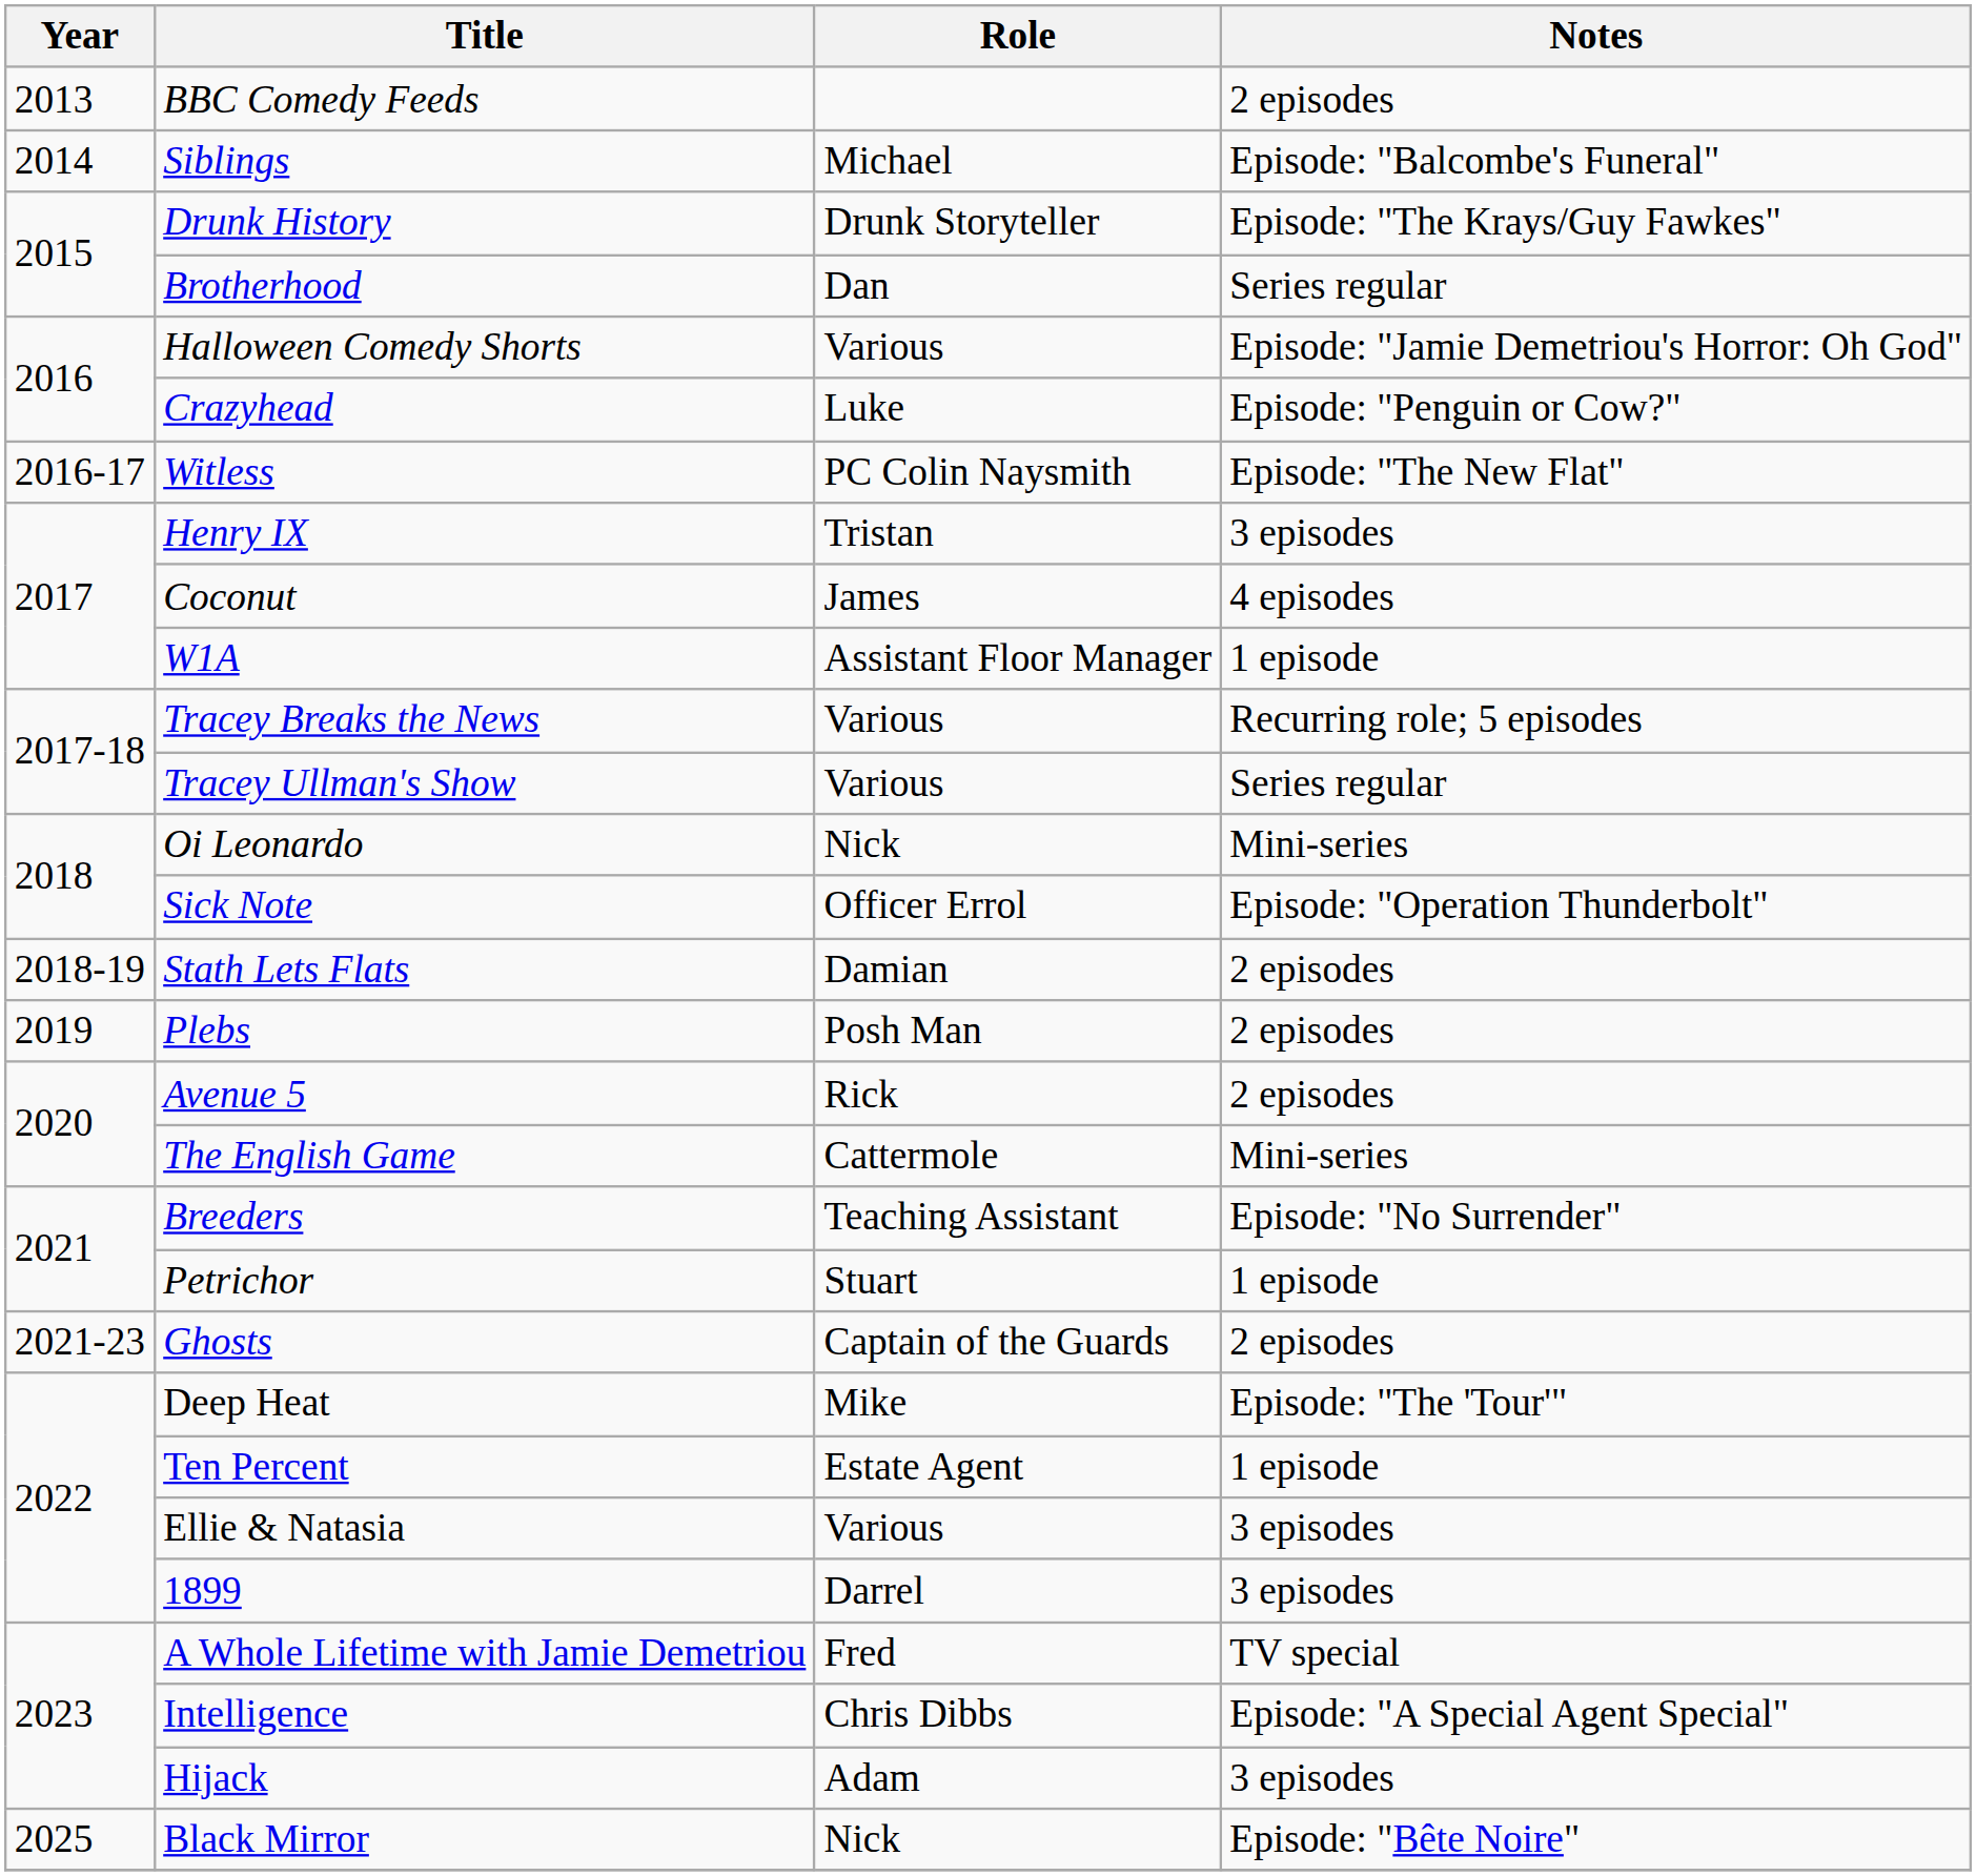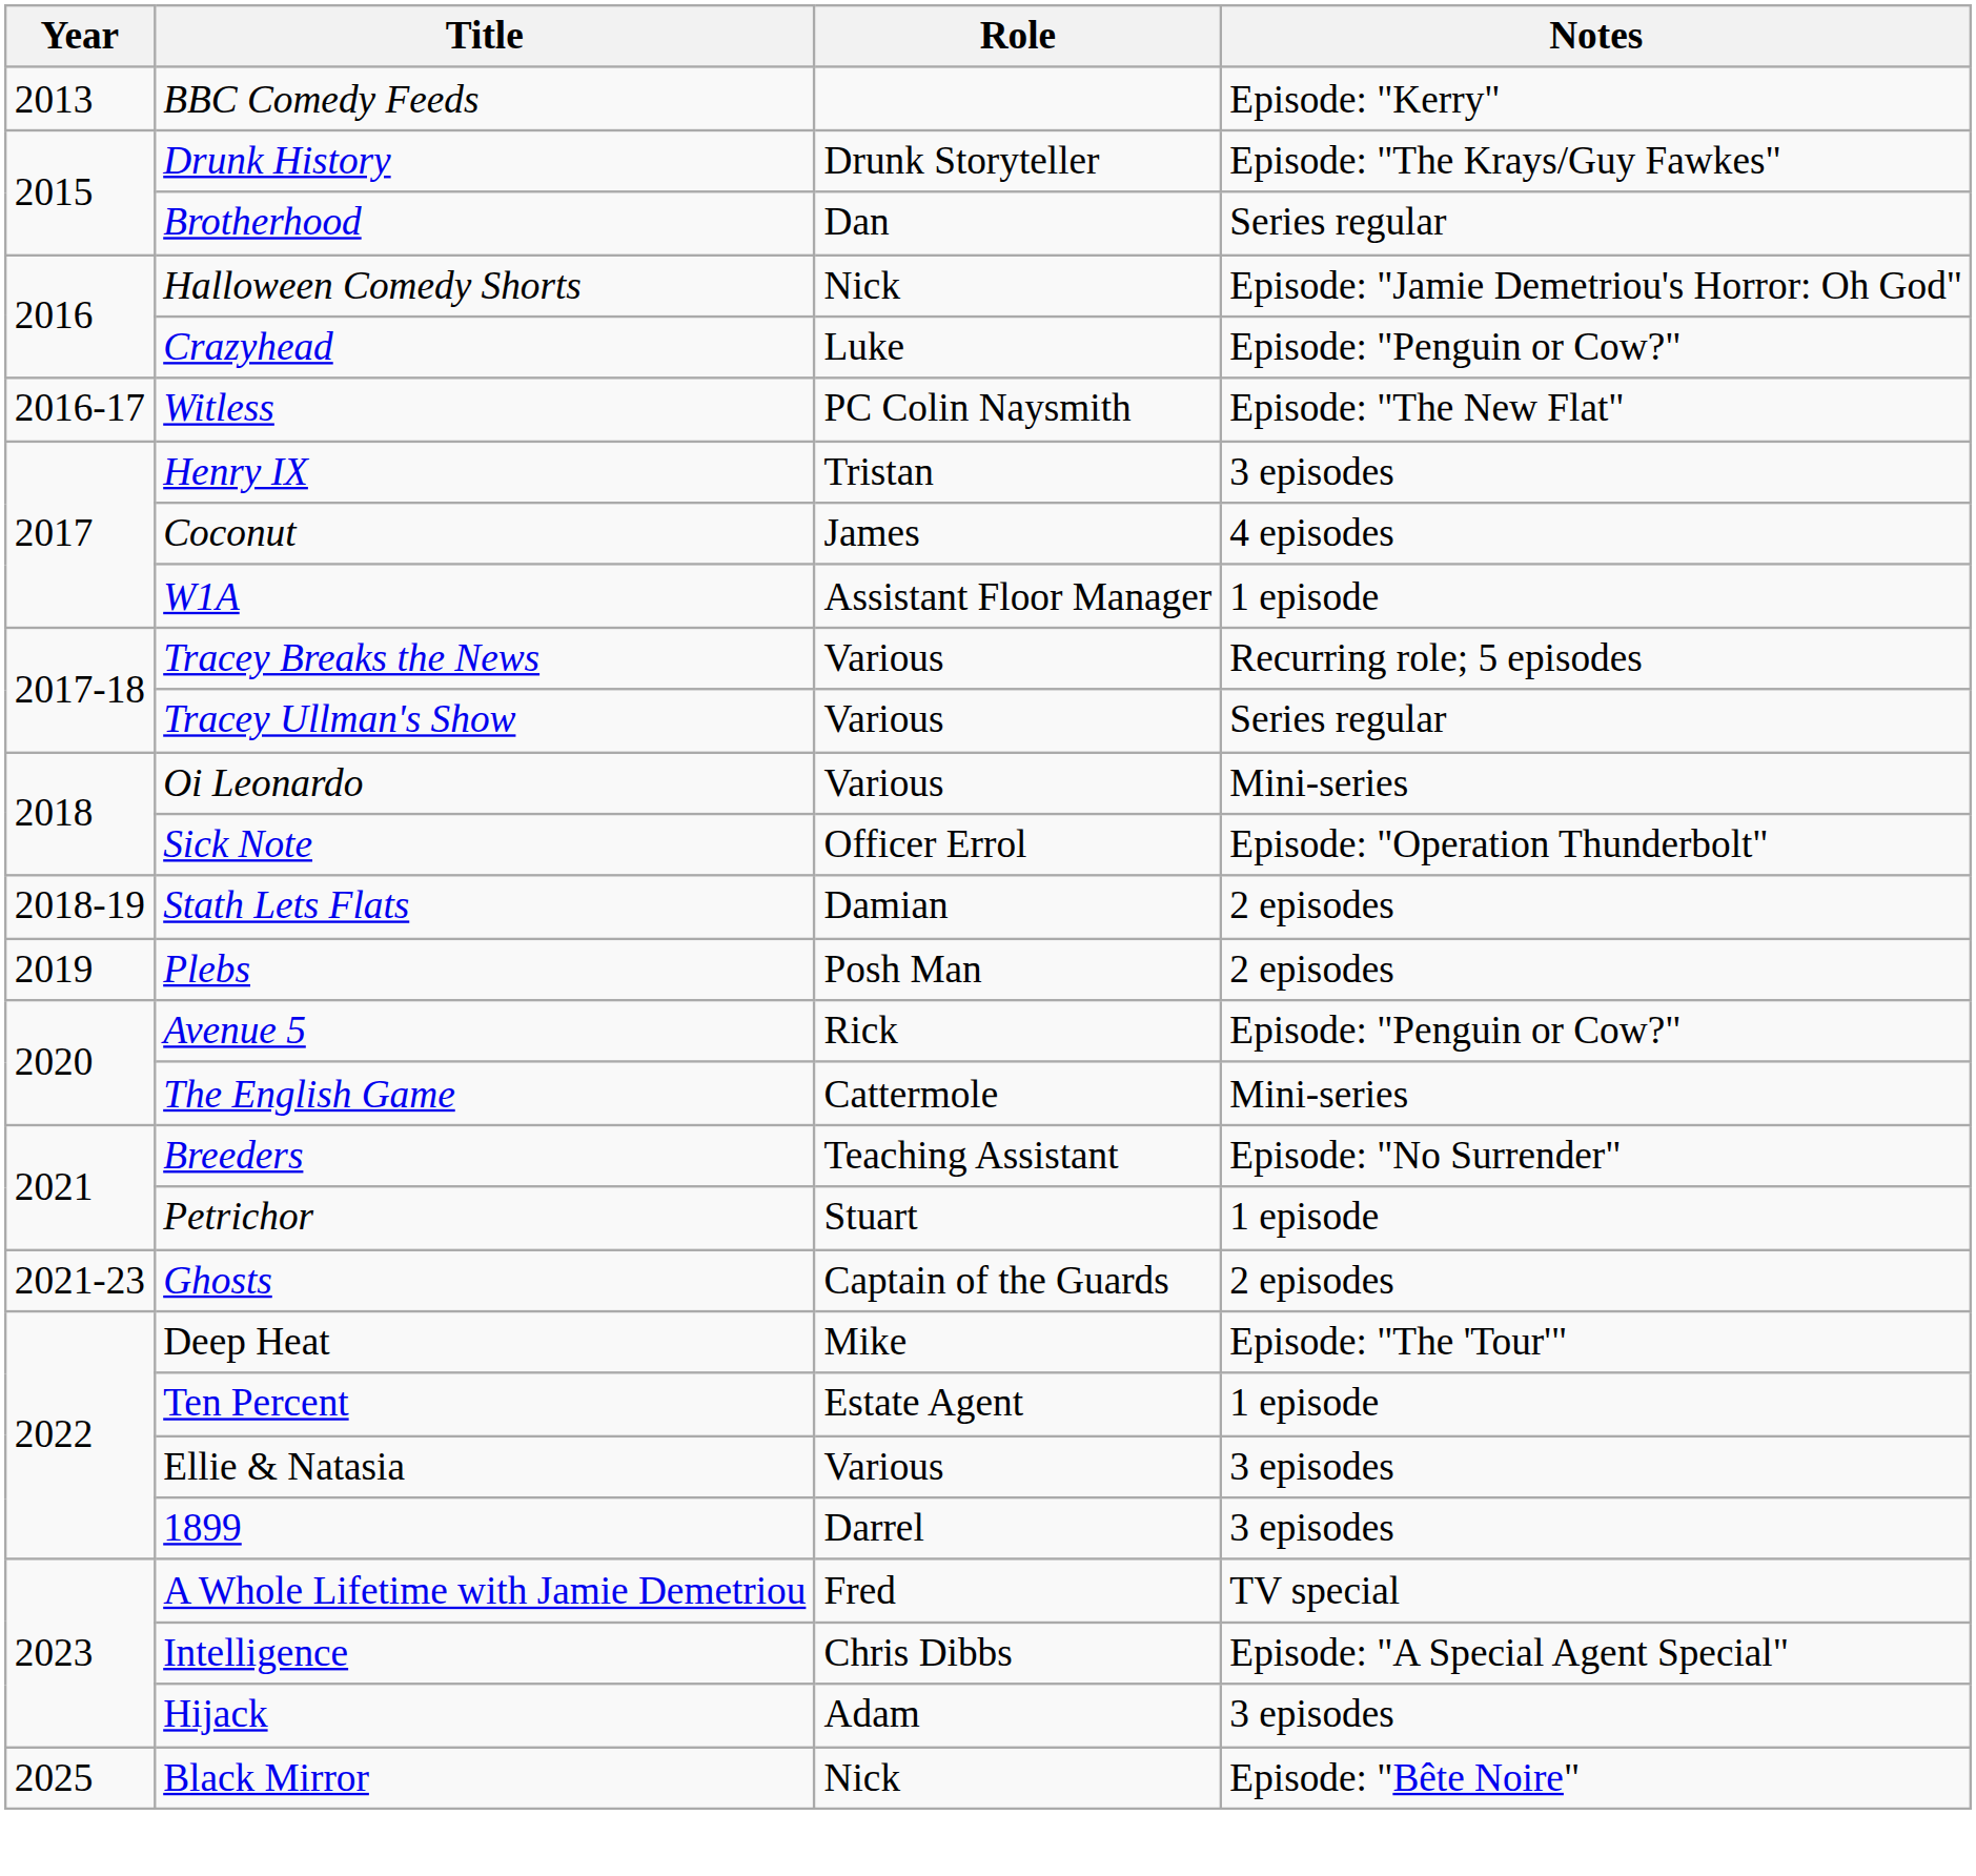BBC Comedy Feeds | Notes: 2 episodes -> Episode: "Kerry"
- row: 2014 | Siblings | Michael | Episode: "Balcombe's Funeral"
Halloween Comedy Shorts | Role: Various -> Nick
Oi Leonardo | Role: Nick -> Various
Avenue 5 | Notes: 2 episodes -> Episode: "Penguin or Cow?"
